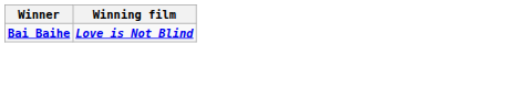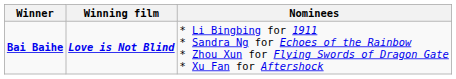+ column: Nominees | * Li Bingbing for 1911 * Sandra Ng for Echoes of the Rainbow * Zhou Xun for Flying Swords of Dragon Gate * Xu Fan for Aftershock
